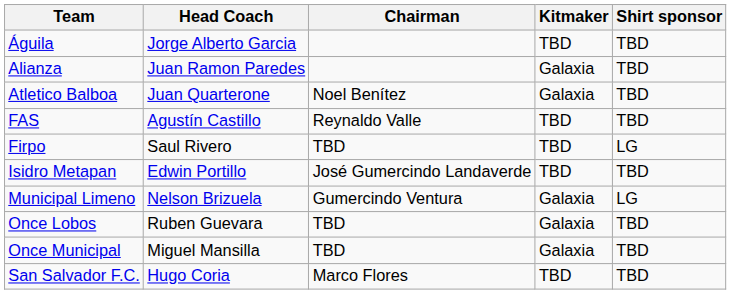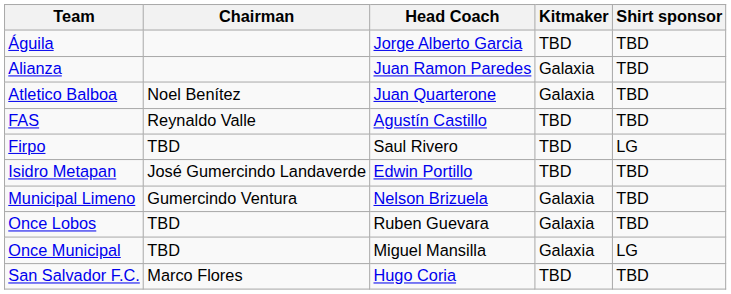columns swapped: Chairman <-> Head Coach
Municipal Limeno | Shirt sponsor: LG -> TBD
Once Municipal | Shirt sponsor: TBD -> LG
